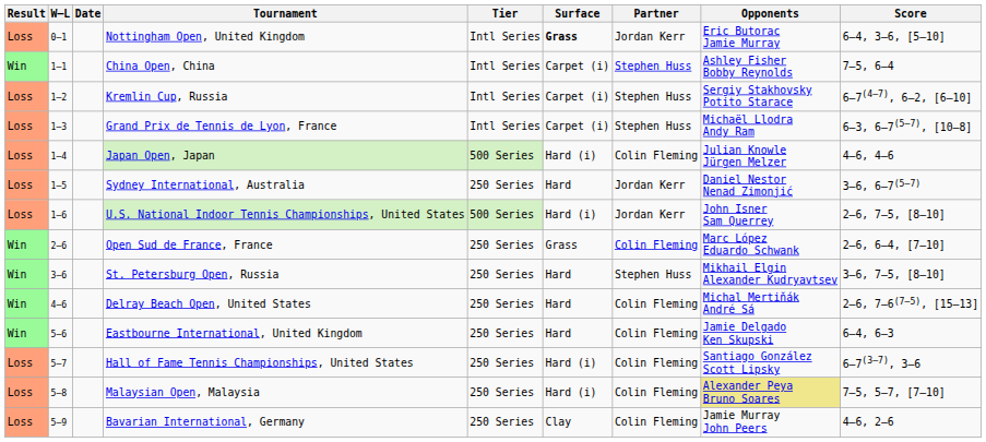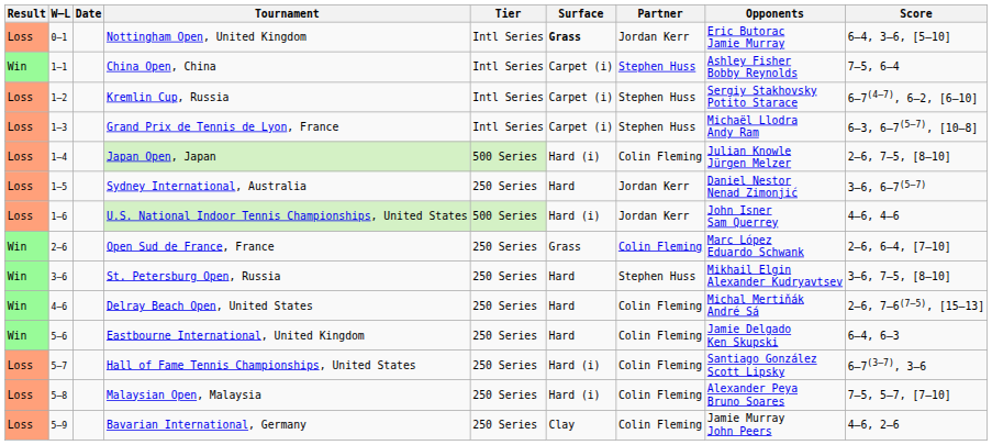Japan Open, Japan | Score: 4–6, 4–6 -> 2–6, 7–5, [8–10]
U.S. National Indoor Tennis Championships, United States | Score: 2–6, 7–5, [8–10] -> 4–6, 4–6
Malaysian Open, Malaysia | Opponents: khaki background -> no background
